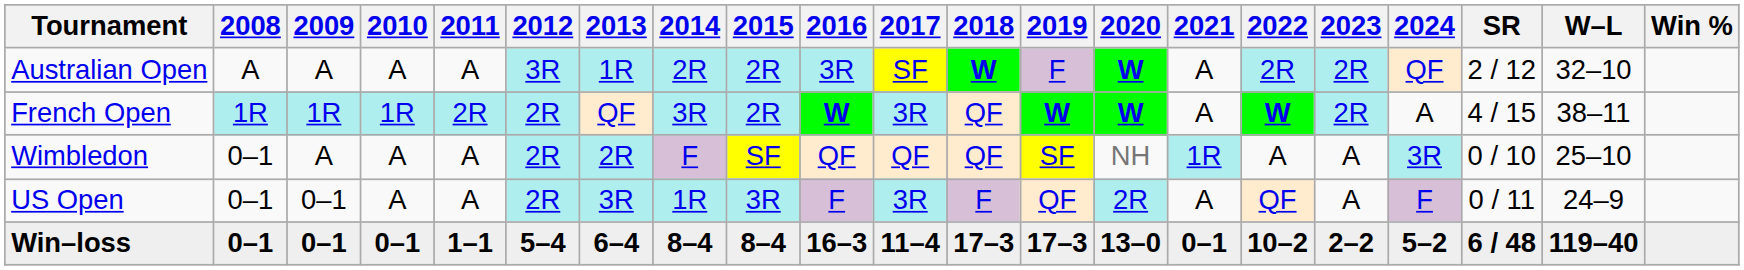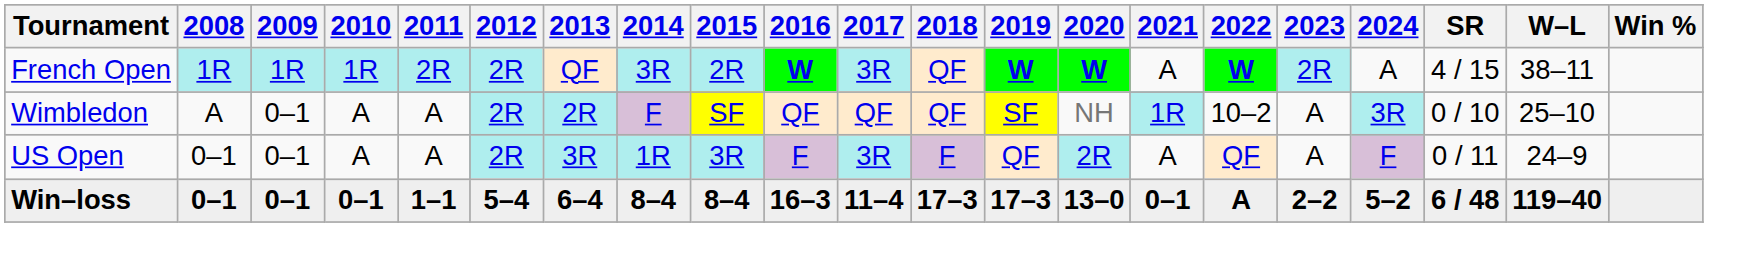- row: Australian Open | A | A | A | A | 3R | 1R | 2R | 2R | 3R | SF | W | F | W | A | 2R | 2R | QF | 2 / 12 | 32–10
Wimbledon | 2008: 0–1 -> A
Wimbledon | 2009: A -> 0–1
Wimbledon | 2022: A -> 10–2
Win–loss | 2022: 10–2 -> A
